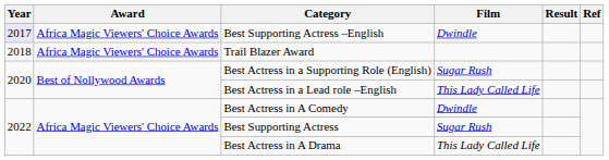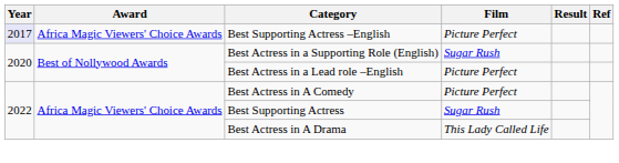Best Supporting Actress –English | Film: Dwindle -> Picture Perfect
- row: 2018 | Africa Magic Viewers' Choice Awards | Trail Blazer Award
Best Actress in a Lead role –English | Film: This Lady Called Life -> Picture Perfect
Best Actress in A Comedy | Film: Dwindle -> Picture Perfect
